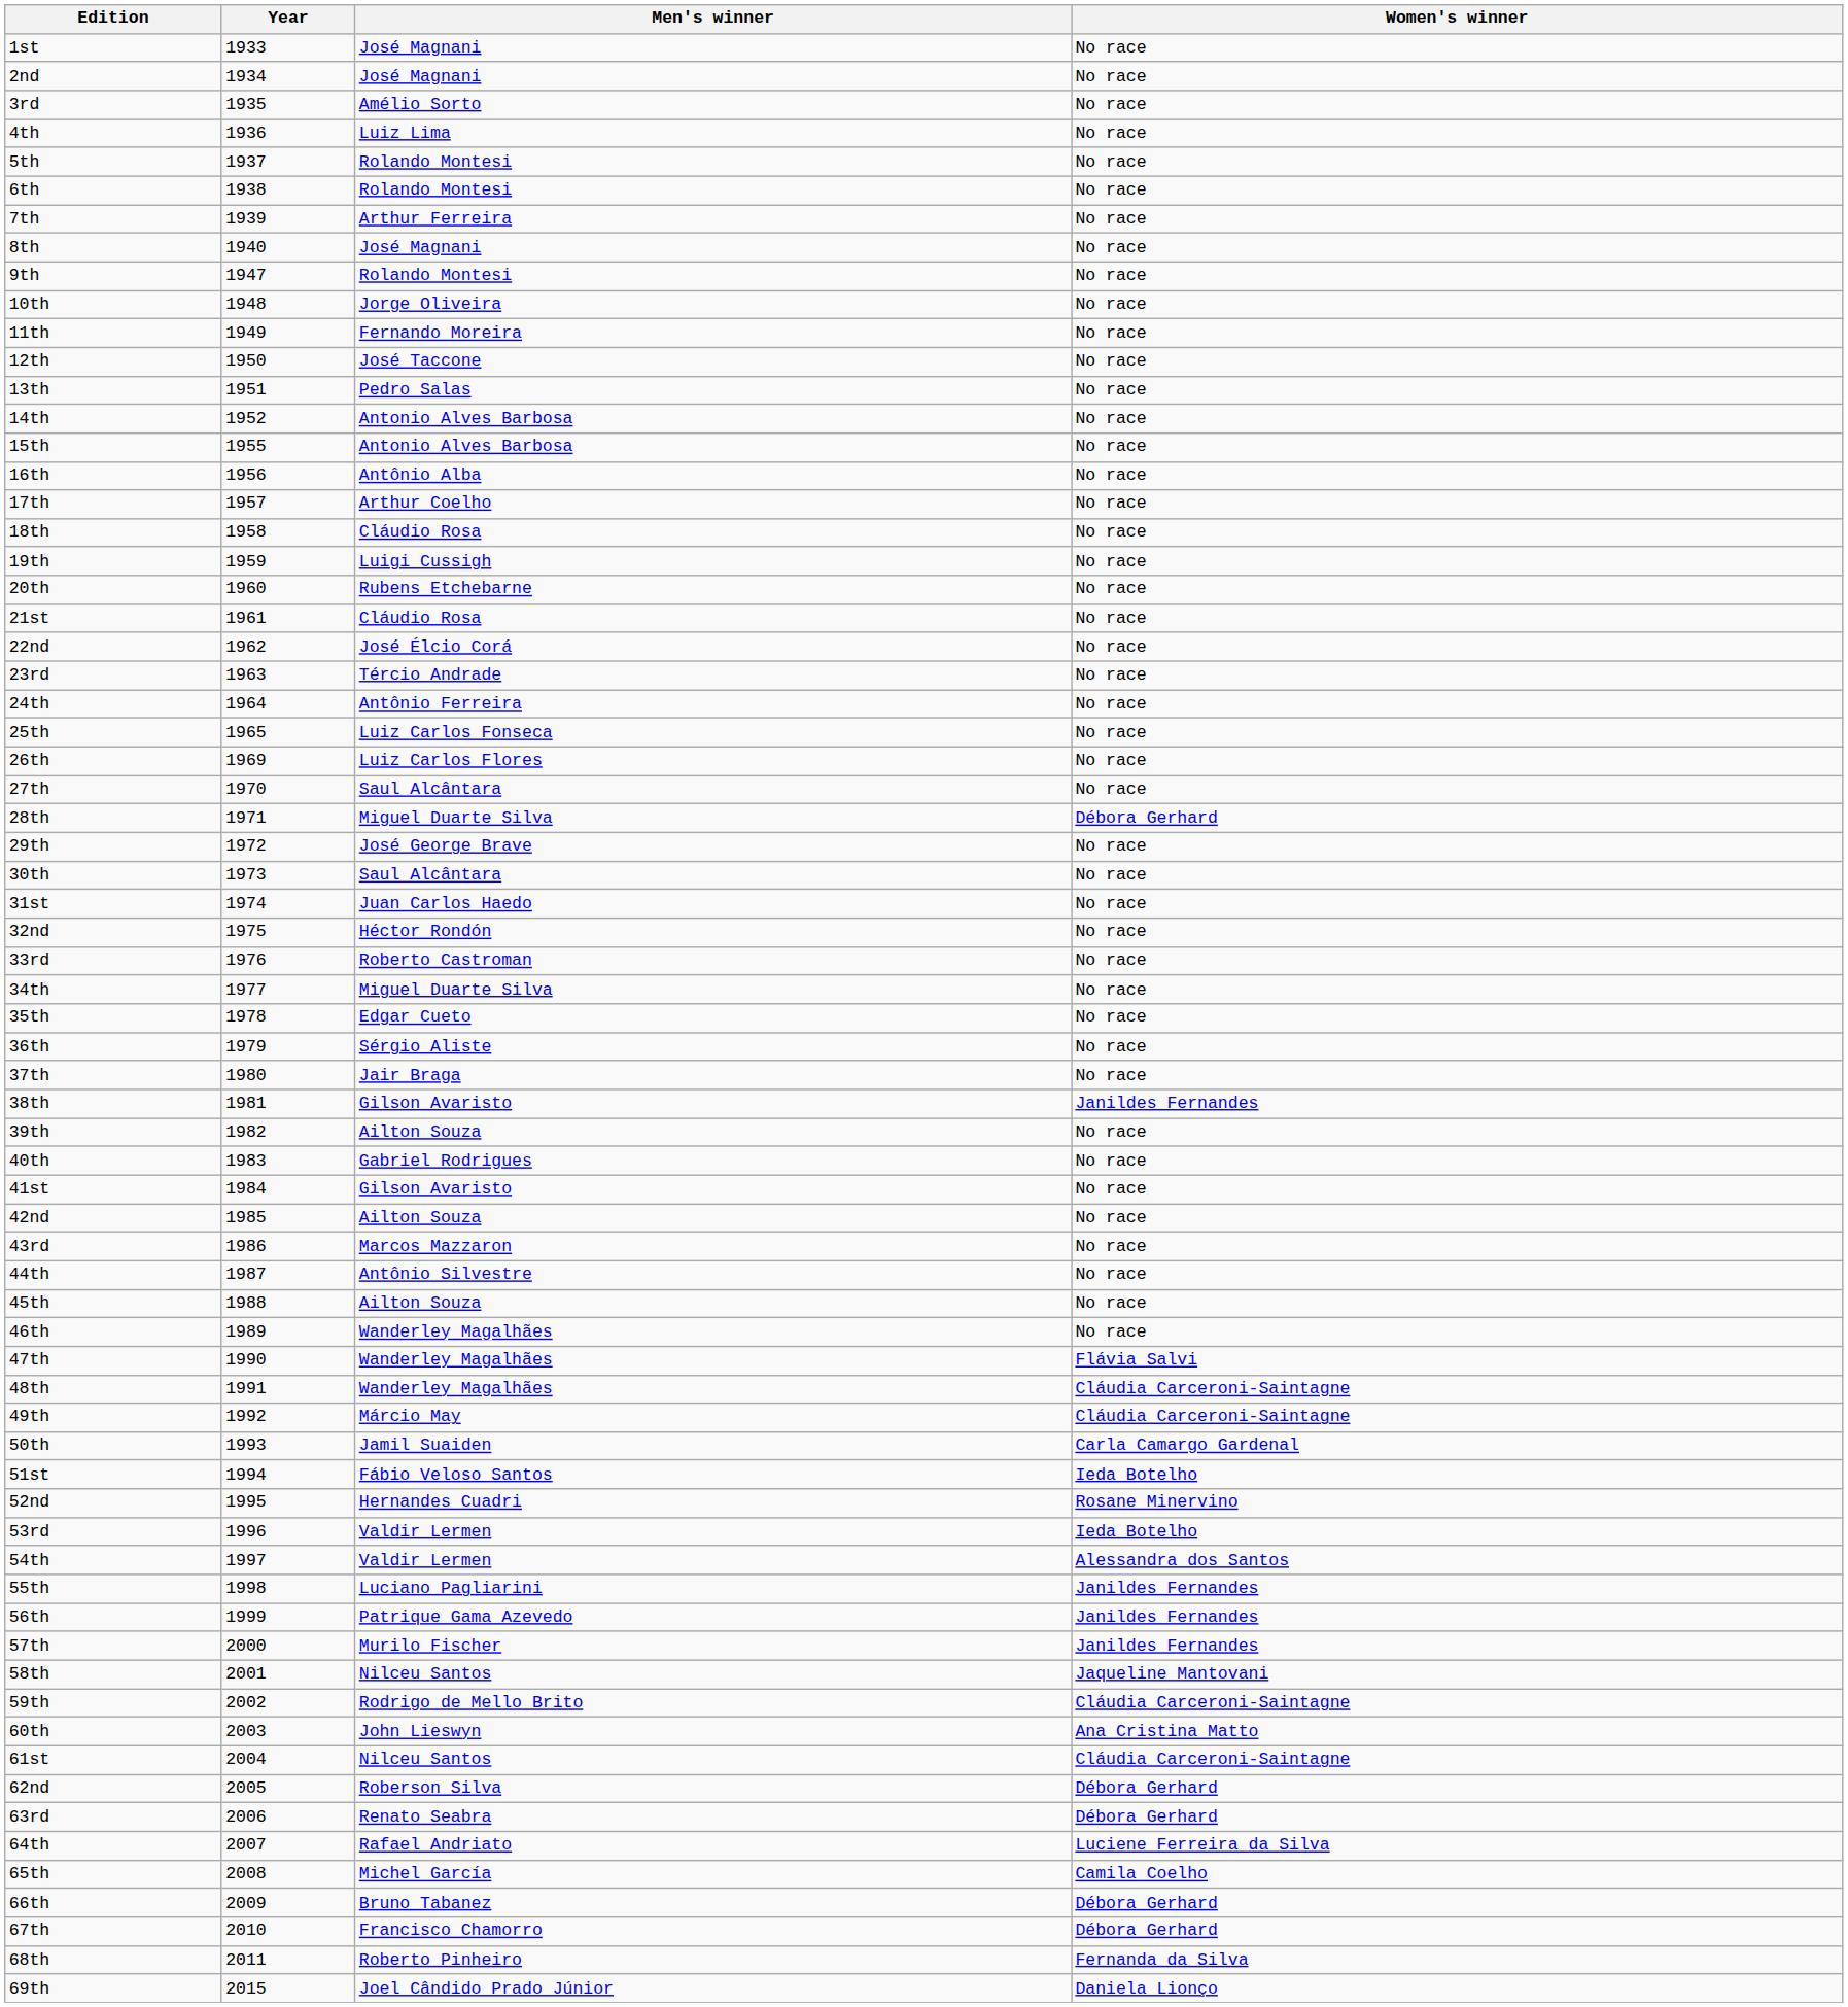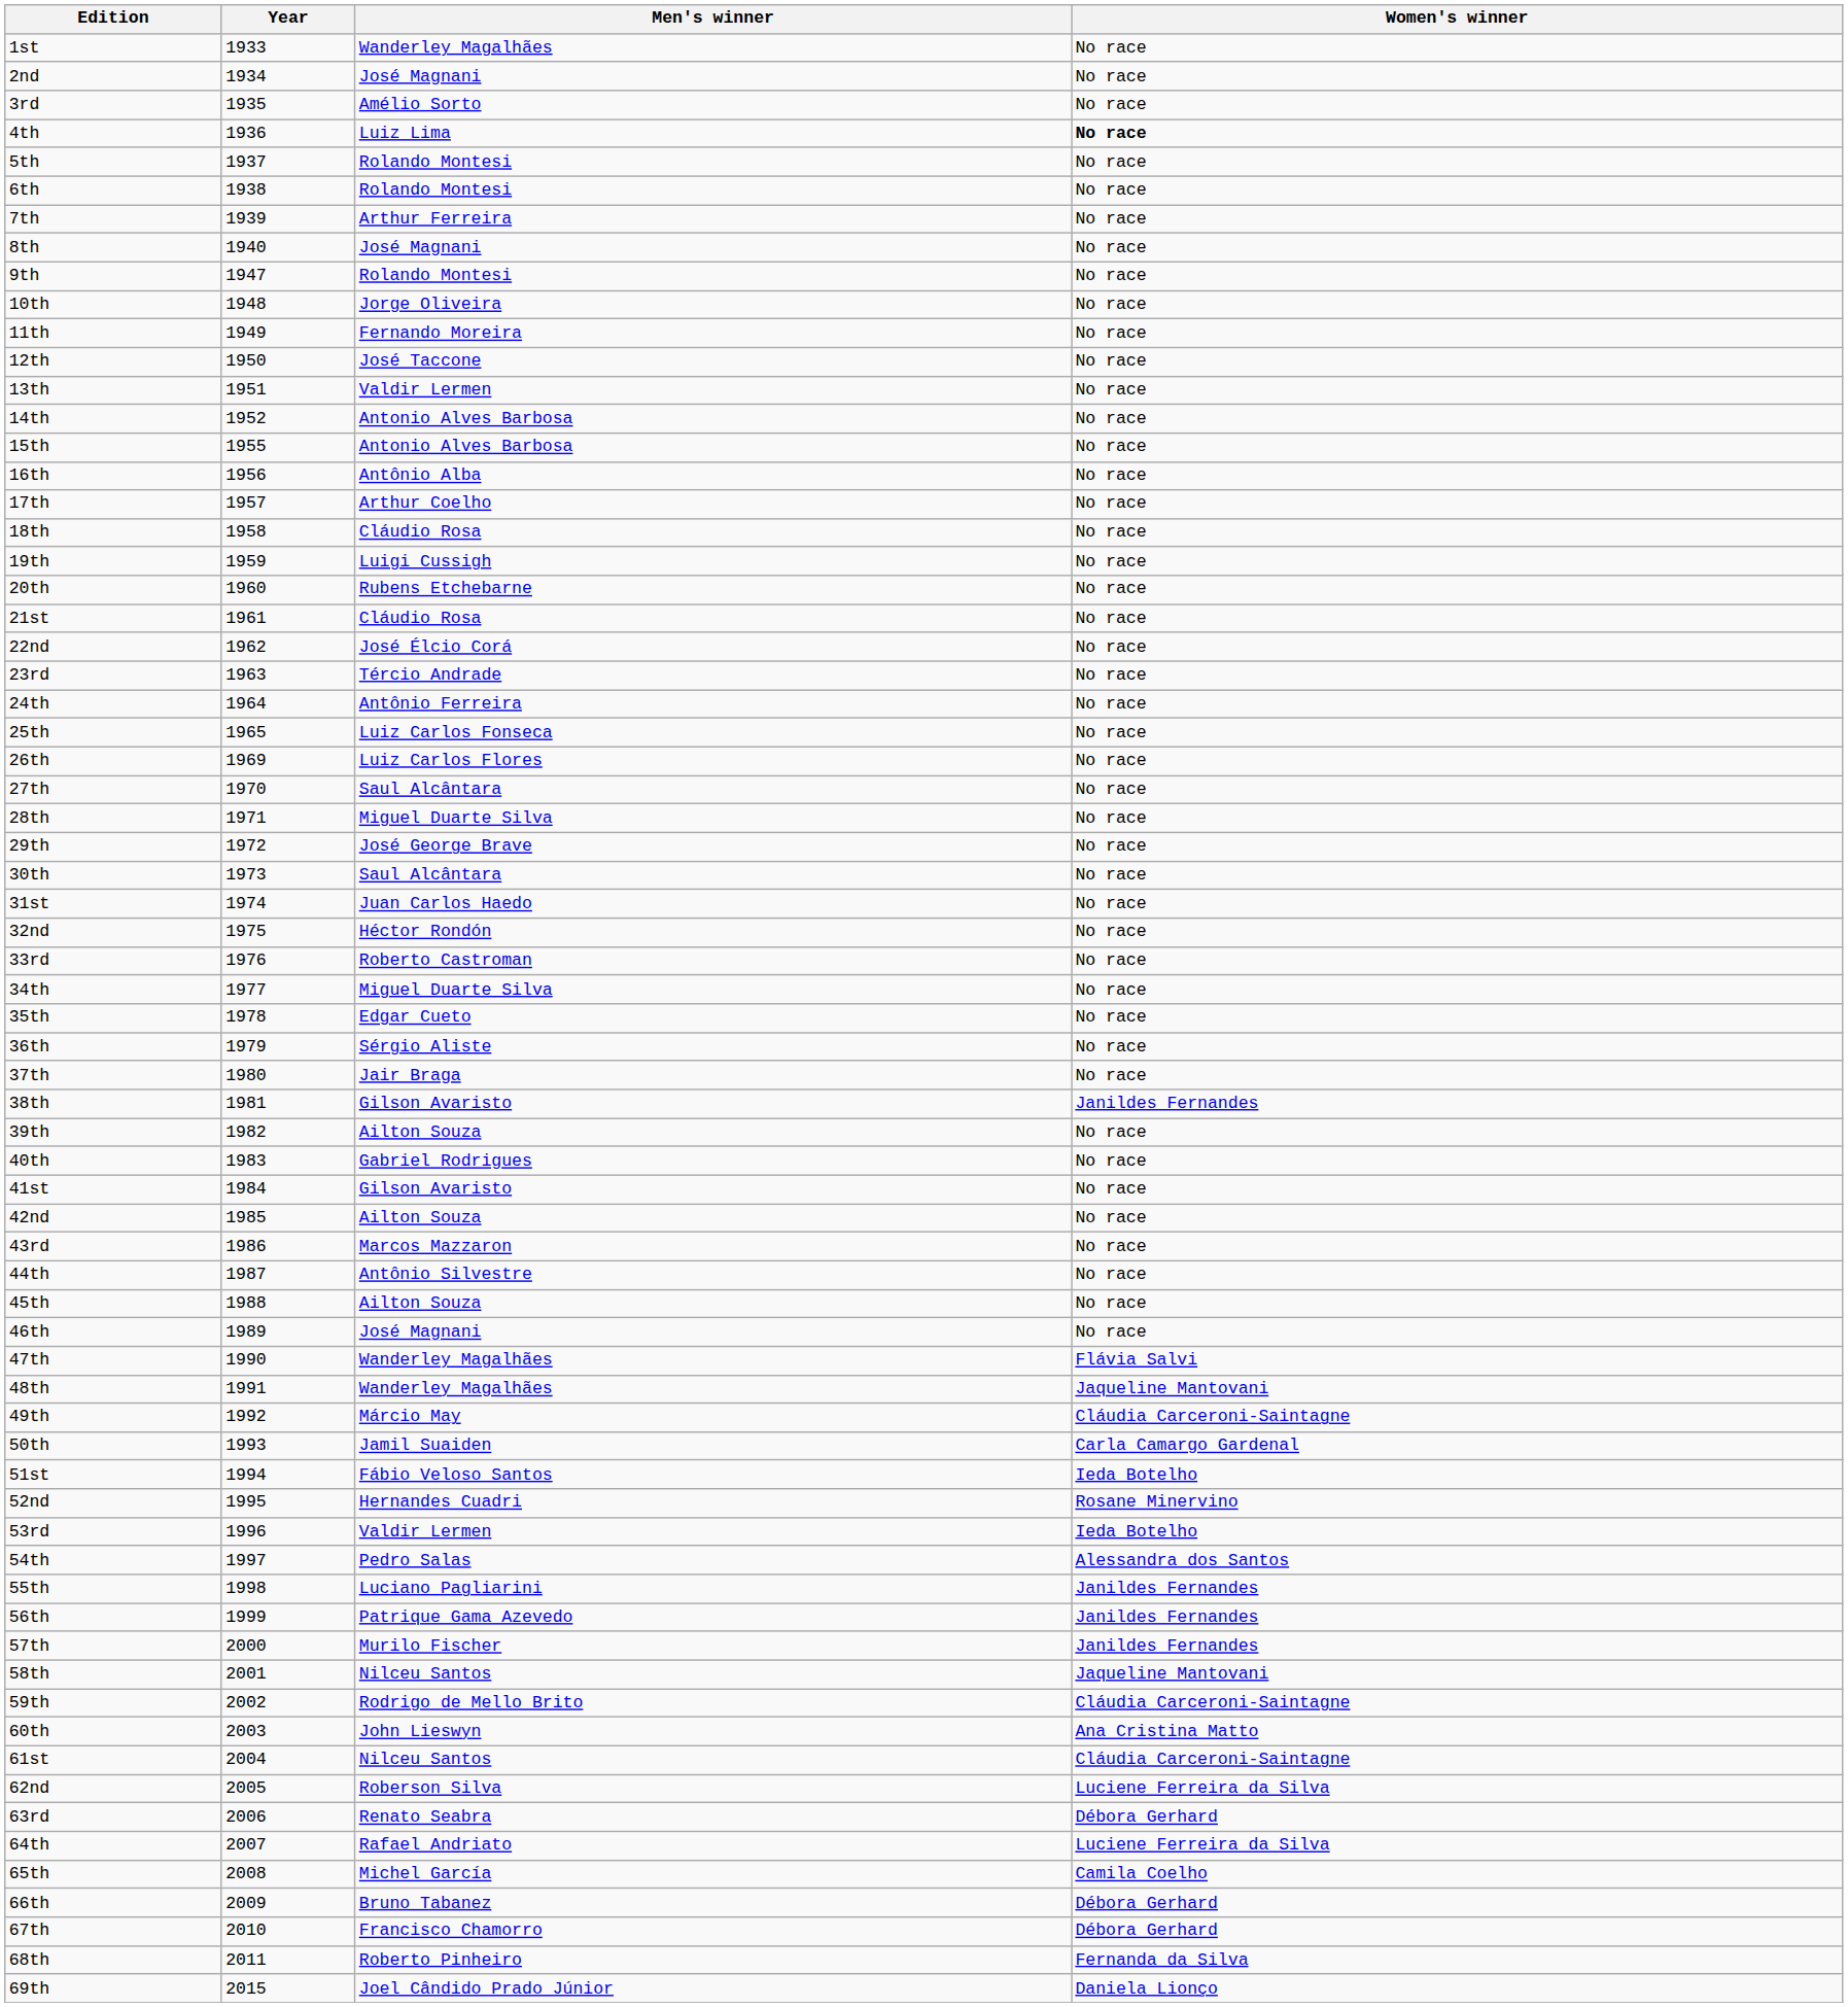1st | Men's winner: José Magnani -> Wanderley Magalhães
4th | Women's winner: normal -> bold
13th | Men's winner: Pedro Salas -> Valdir Lermen
28th | Women's winner: Débora Gerhard -> No race
46th | Men's winner: Wanderley Magalhães -> José Magnani
48th | Women's winner: Cláudia Carceroni-Saintagne -> Jaqueline Mantovani
54th | Men's winner: Valdir Lermen -> Pedro Salas
62nd | Women's winner: Débora Gerhard -> Luciene Ferreira da Silva
